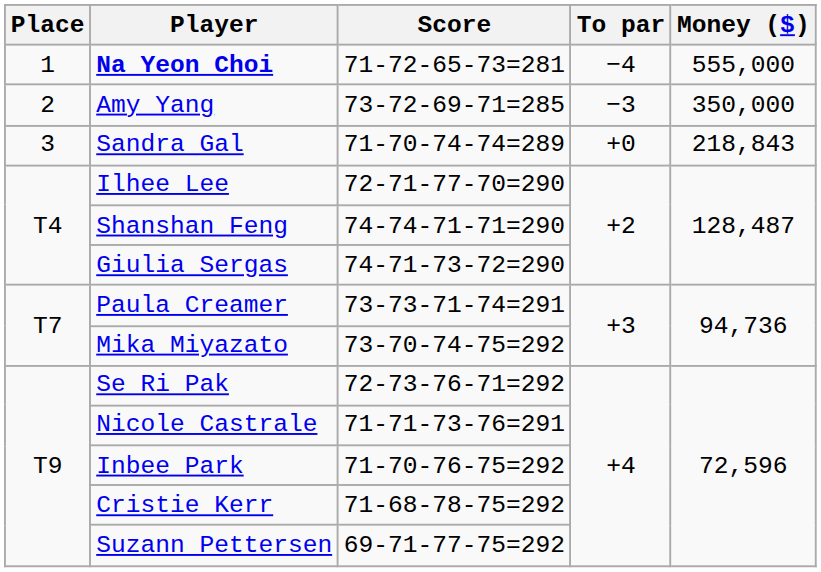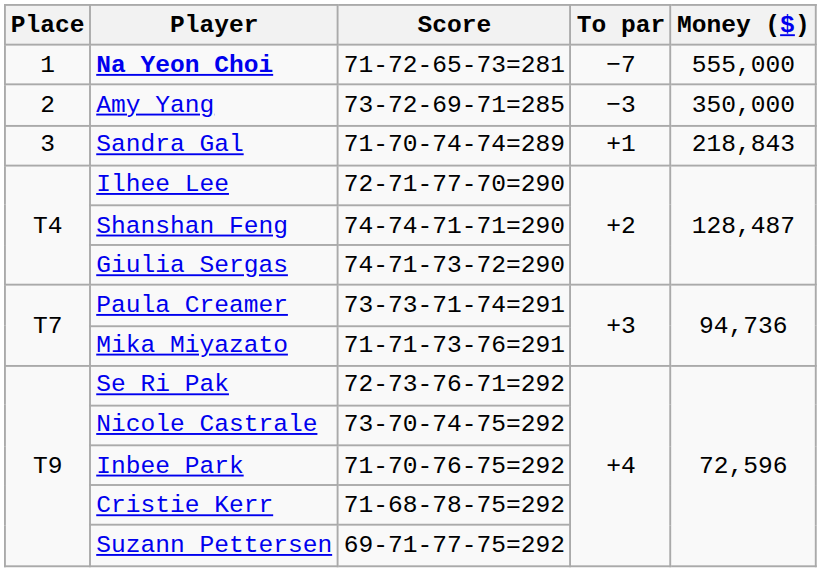Na Yeon Choi | To par: −4 -> −7
Sandra Gal | To par: +0 -> +1
Mika Miyazato | Score: 73-70-74-75=292 -> 71-71-73-76=291
Nicole Castrale | Score: 71-71-73-76=291 -> 73-70-74-75=292
